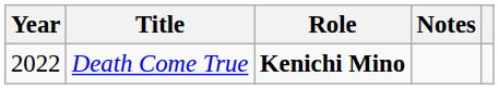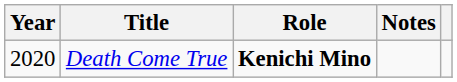Death Come True | Year: 2022 -> 2020
